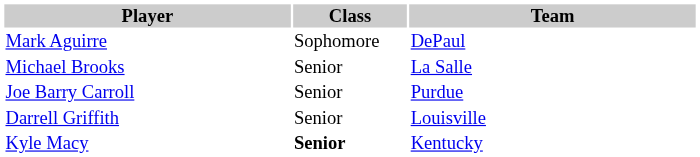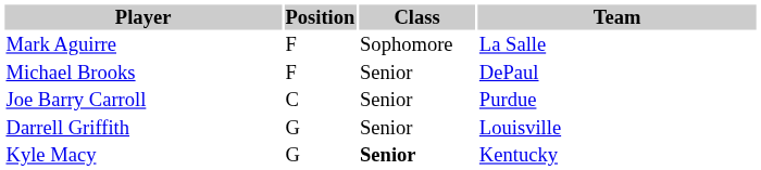+ column: Position | F | F | C | G | G
Mark Aguirre | Team: DePaul -> La Salle
Michael Brooks | Team: La Salle -> DePaul
